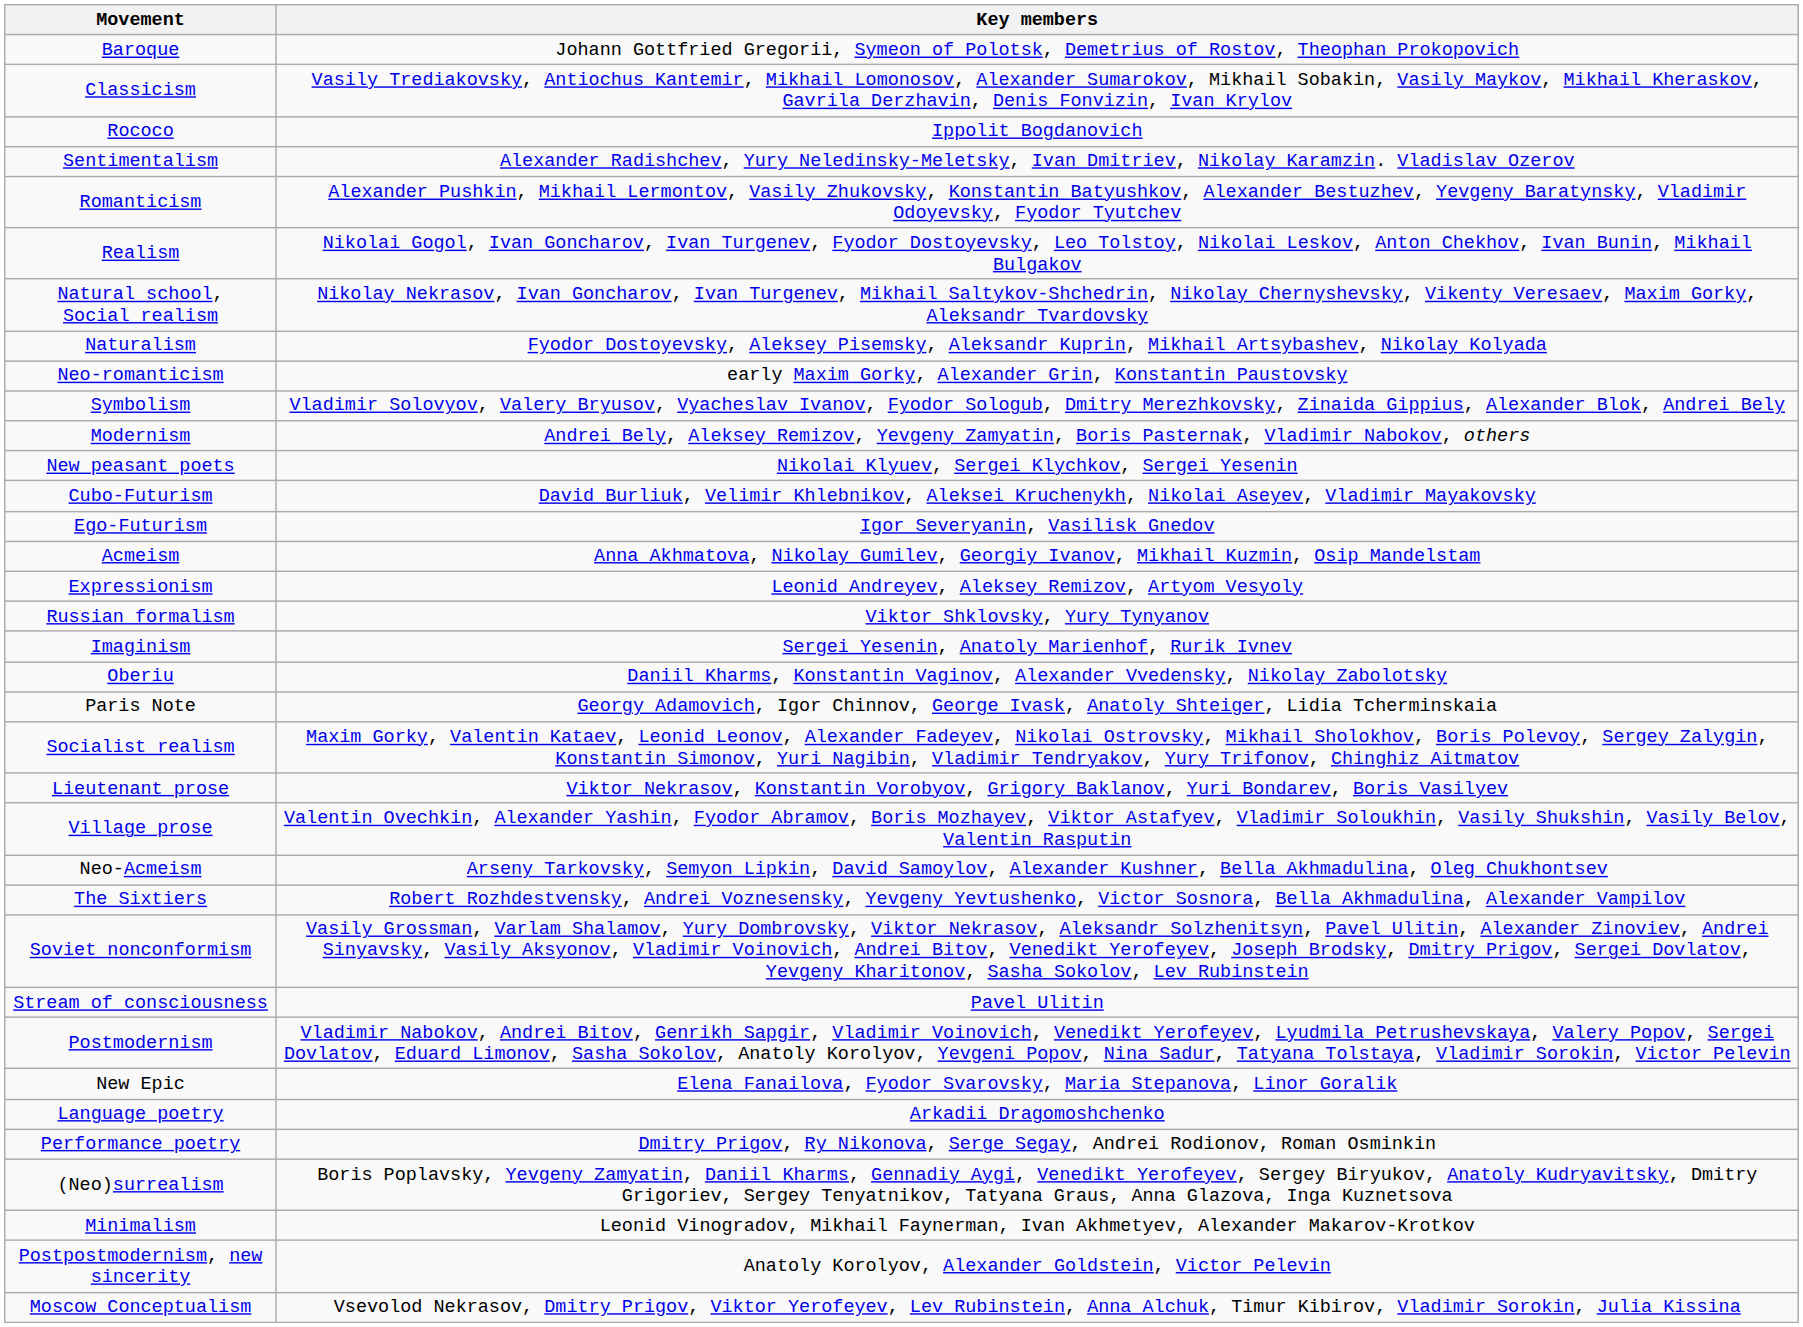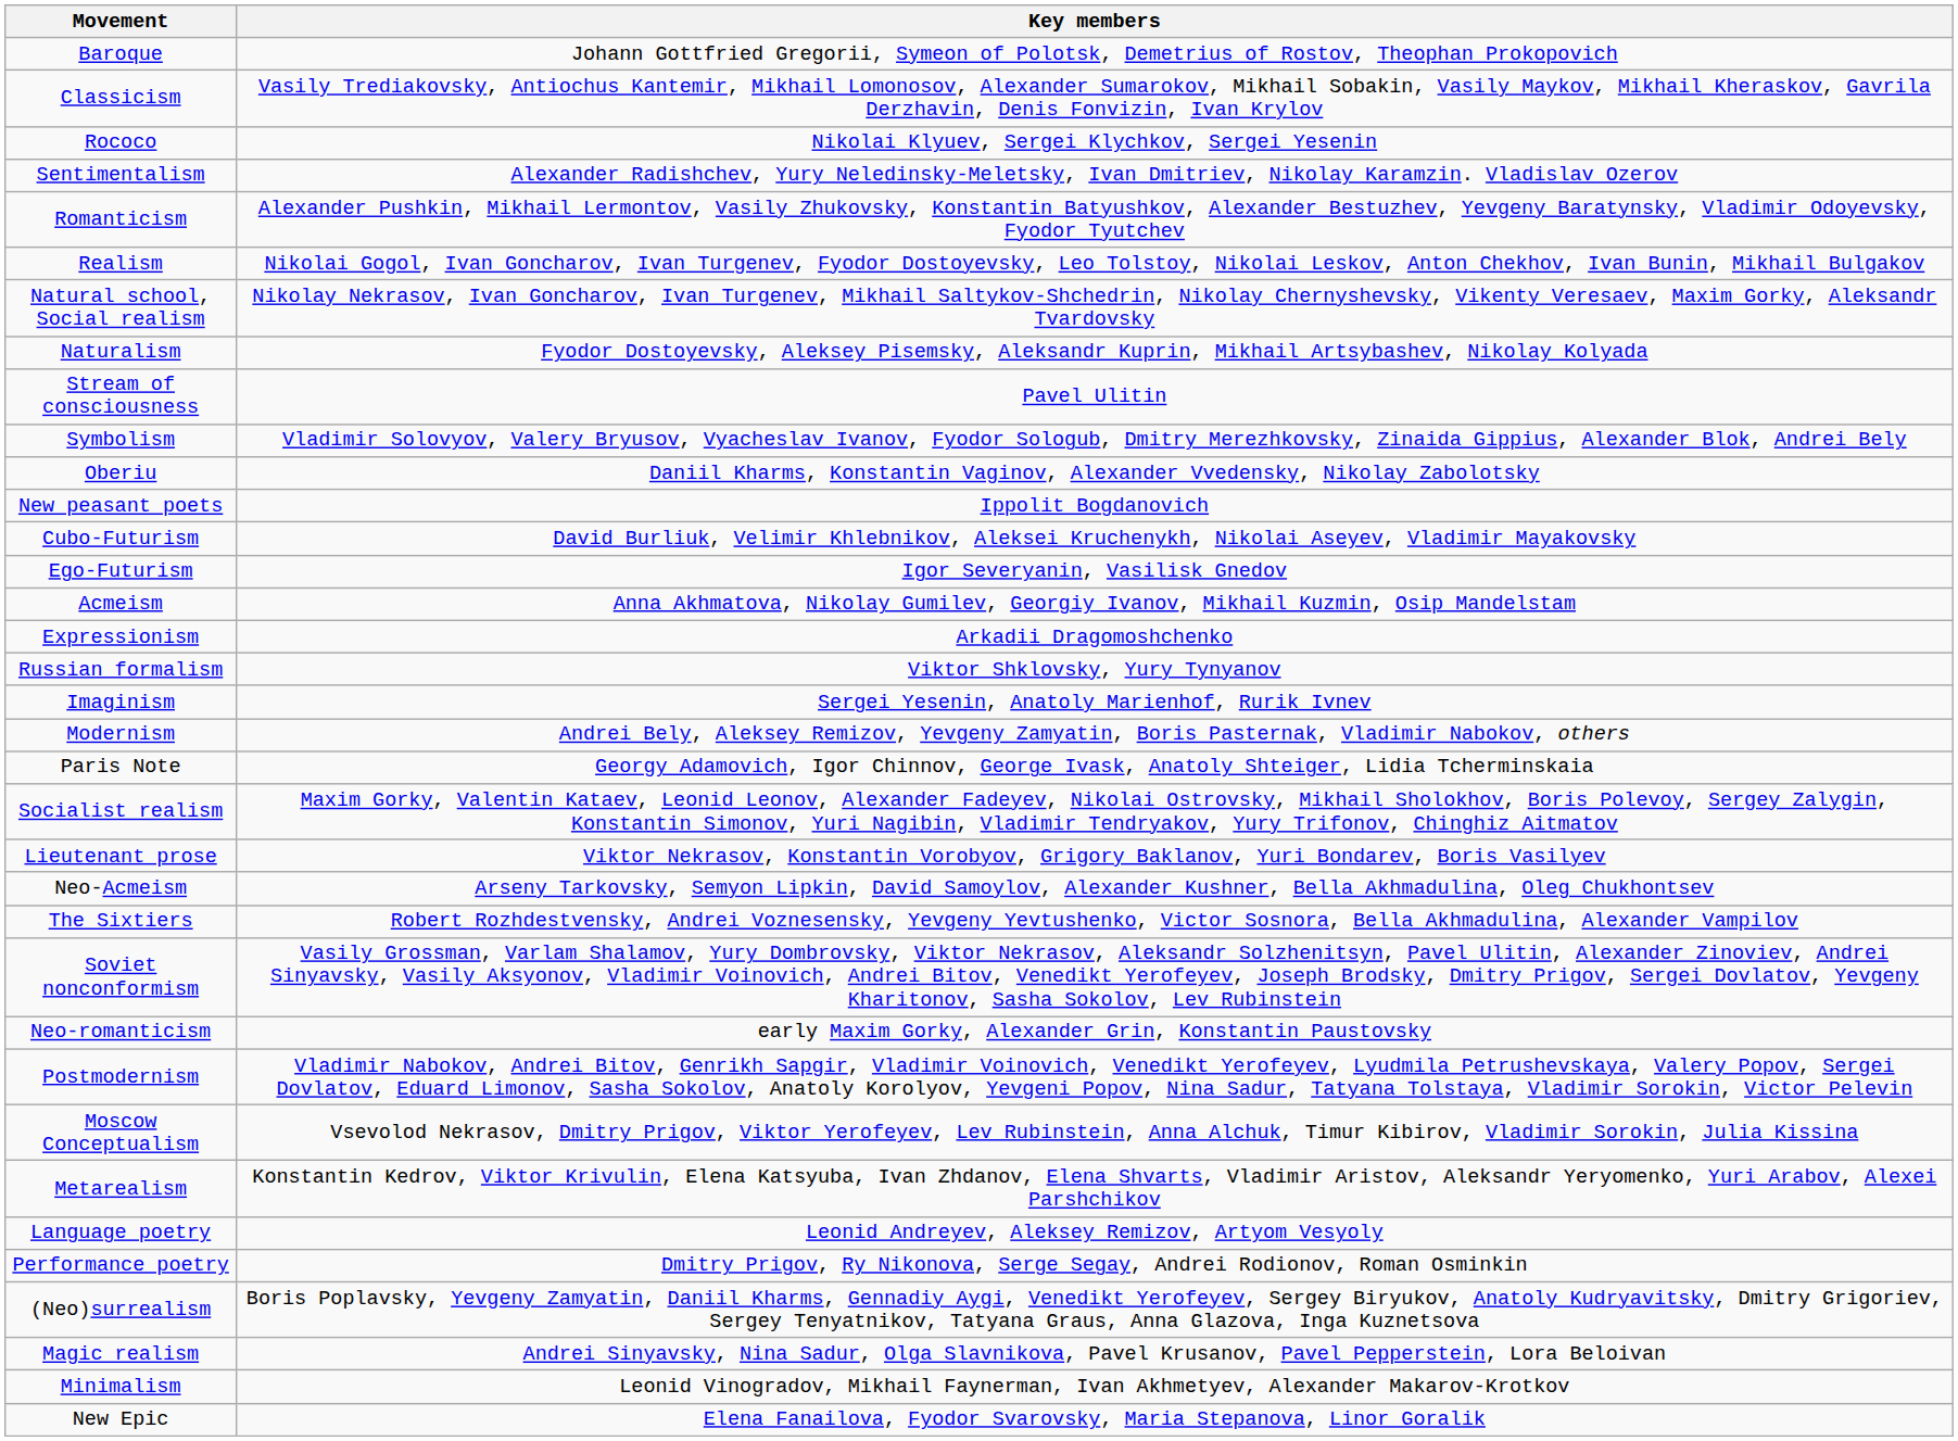Rococo | Key members: Ippolit Bogdanovich -> Nikolai Klyuev, Sergei Klychkov, Sergei Yesenin
rows swapped: Neo-romanticism <-> Stream of consciousness
rows swapped: Modernism <-> Oberiu
New peasant poets | Key members: Nikolai Klyuev, Sergei Klychkov, Sergei Yesenin -> Ippolit Bogdanovich
Expressionism | Key members: Leonid Andreyev, Aleksey Remizov, Artyom Vesyoly -> Arkadii Dragomoshchenko
- row: Village prose | Valentin Ovechkin, Alexander Yashin, Fyodor Abramov, Boris Mozhayev, Viktor Astafyev, Vladimir Soloukhin, Vasily Shukshin, Vasily Belov, Valentin Rasputin
rows swapped: Moscow Conceptualism <-> New Epic
+ row: Metarealism | Konstantin Kedrov, Viktor Krivulin, Elena Katsyuba, Ivan Zhdanov, Elena Shvarts, Vladimir Aristov, Aleksandr Yeryomenko, Yuri Arabov, Alexei Parshchikov
Language poetry | Key members: Arkadii Dragomoshchenko -> Leonid Andreyev, Aleksey Remizov, Artyom Vesyoly
+ row: Magic realism | Andrei Sinyavsky, Nina Sadur, Olga Slavnikova, Pavel Krusanov, Pavel Pepperstein, Lora Beloivan
- row: Postpostmodernism, new sincerity | Anatoly Korolyov, Alexander Goldstein, Victor Pelevin
